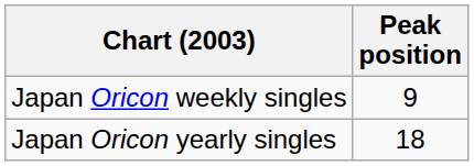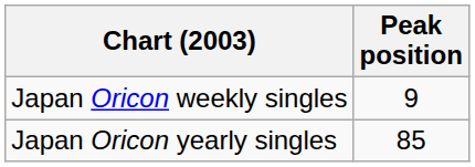Japan Oricon yearly singles | Peak position: 18 -> 85
